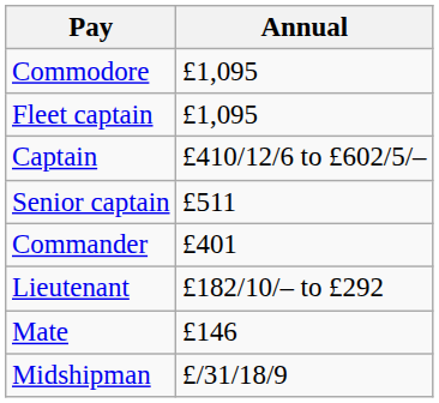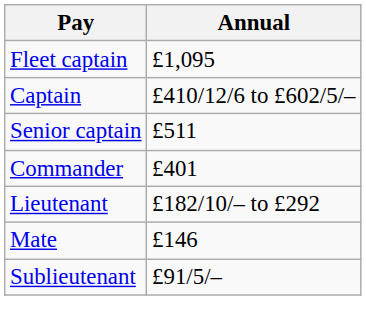- row: Commodore | £1,095
+ row: Sublieutenant | £91/5/–
- row: Midshipman | £/31/18/9
